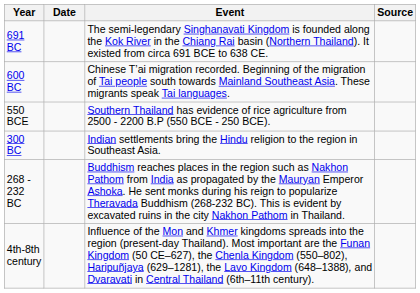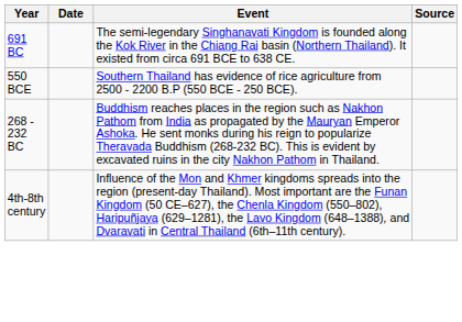- row: 600 BC | Chinese T’ai migration recorded. Beginning of the migration of Tai people south towards Mainland Southeast Asia. These migrants speak Tai languages.
- row: 300 BC | Indian settlements bring the Hindu religion to the region in Southeast Asia.
